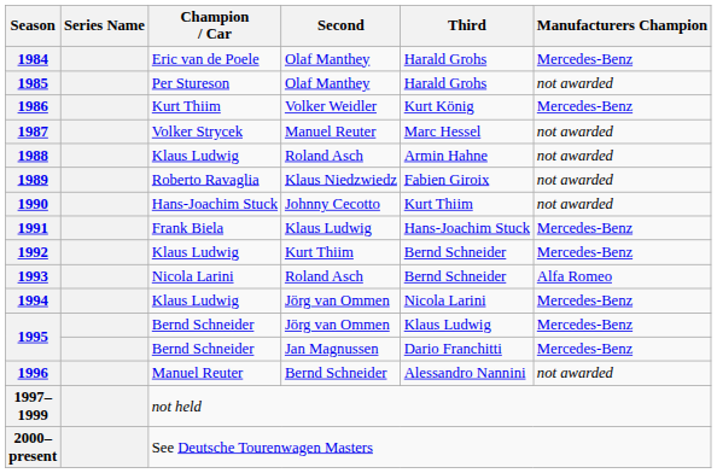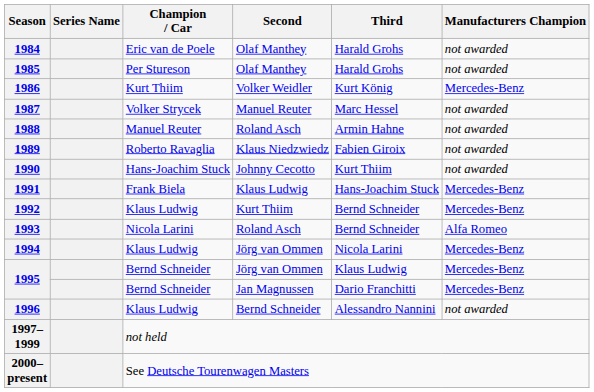1984 | Manufacturers Champion: Mercedes-Benz -> not awarded
1988 | Champion / Car: Klaus Ludwig -> Manuel Reuter
1996 | Champion / Car: Manuel Reuter -> Klaus Ludwig
